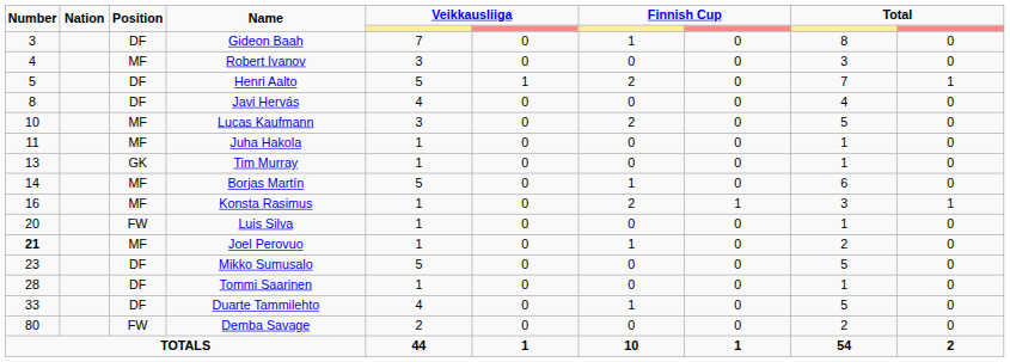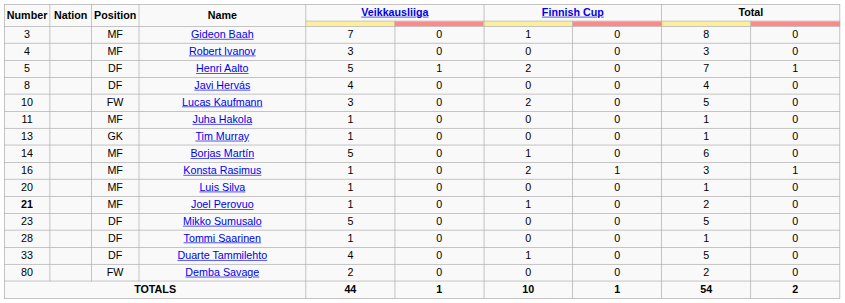Gideon Baah | Position: DF -> MF
Lucas Kaufmann | Position: MF -> FW
Luis Silva | Position: FW -> MF
